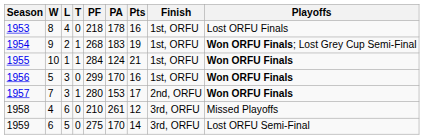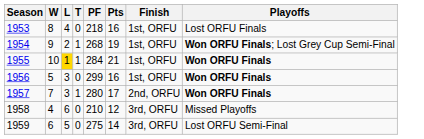- column: PA | 178 | 183 | 124 | 170 | 153 | 261 | 170
1955 | L: no background -> gold background
